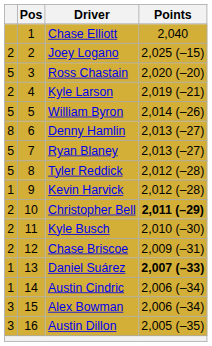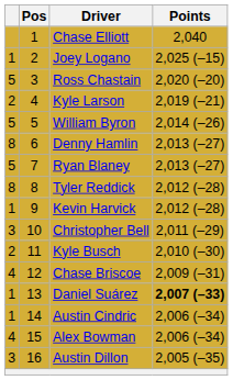Joey Logano | column 1: 2 -> 1
Tyler Reddick | column 1: 5 -> 8
Christopher Bell | column 1: 2 -> 3
Christopher Bell | Points: bold -> normal
Chase Briscoe | column 1: 2 -> 4
Alex Bowman | column 1: 3 -> 4
